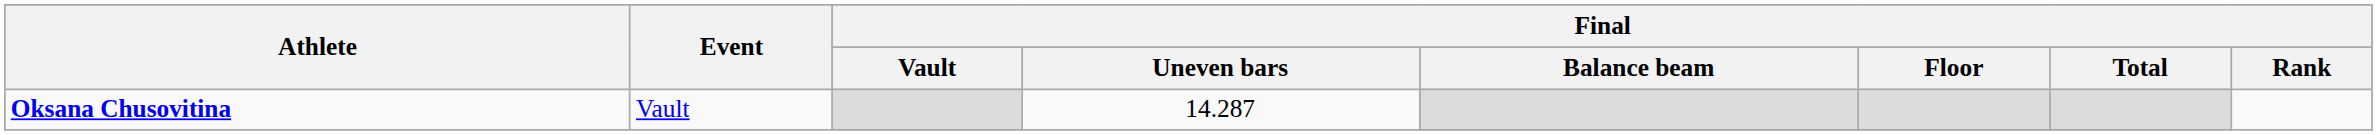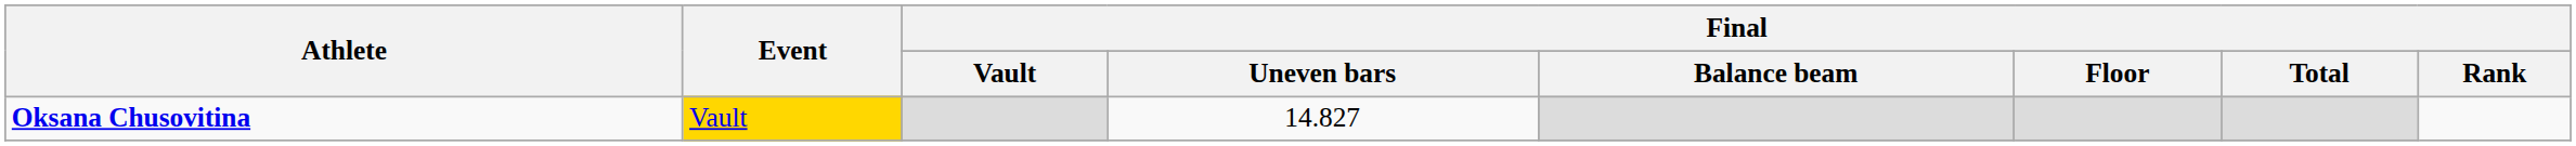Oksana Chusovitina | Event: no background -> gold background
Oksana Chusovitina | Final / Uneven bars: 14.287 -> 14.827
